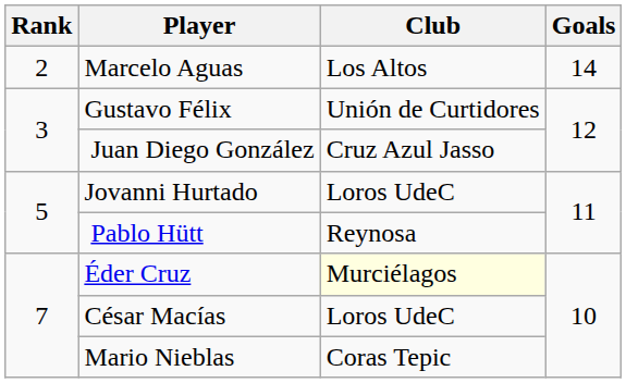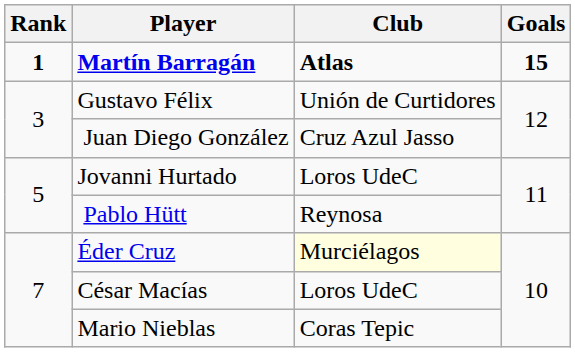+ row: 1 | Martín Barragán | Atlas | 15
- row: 2 | Marcelo Aguas | Los Altos | 14
